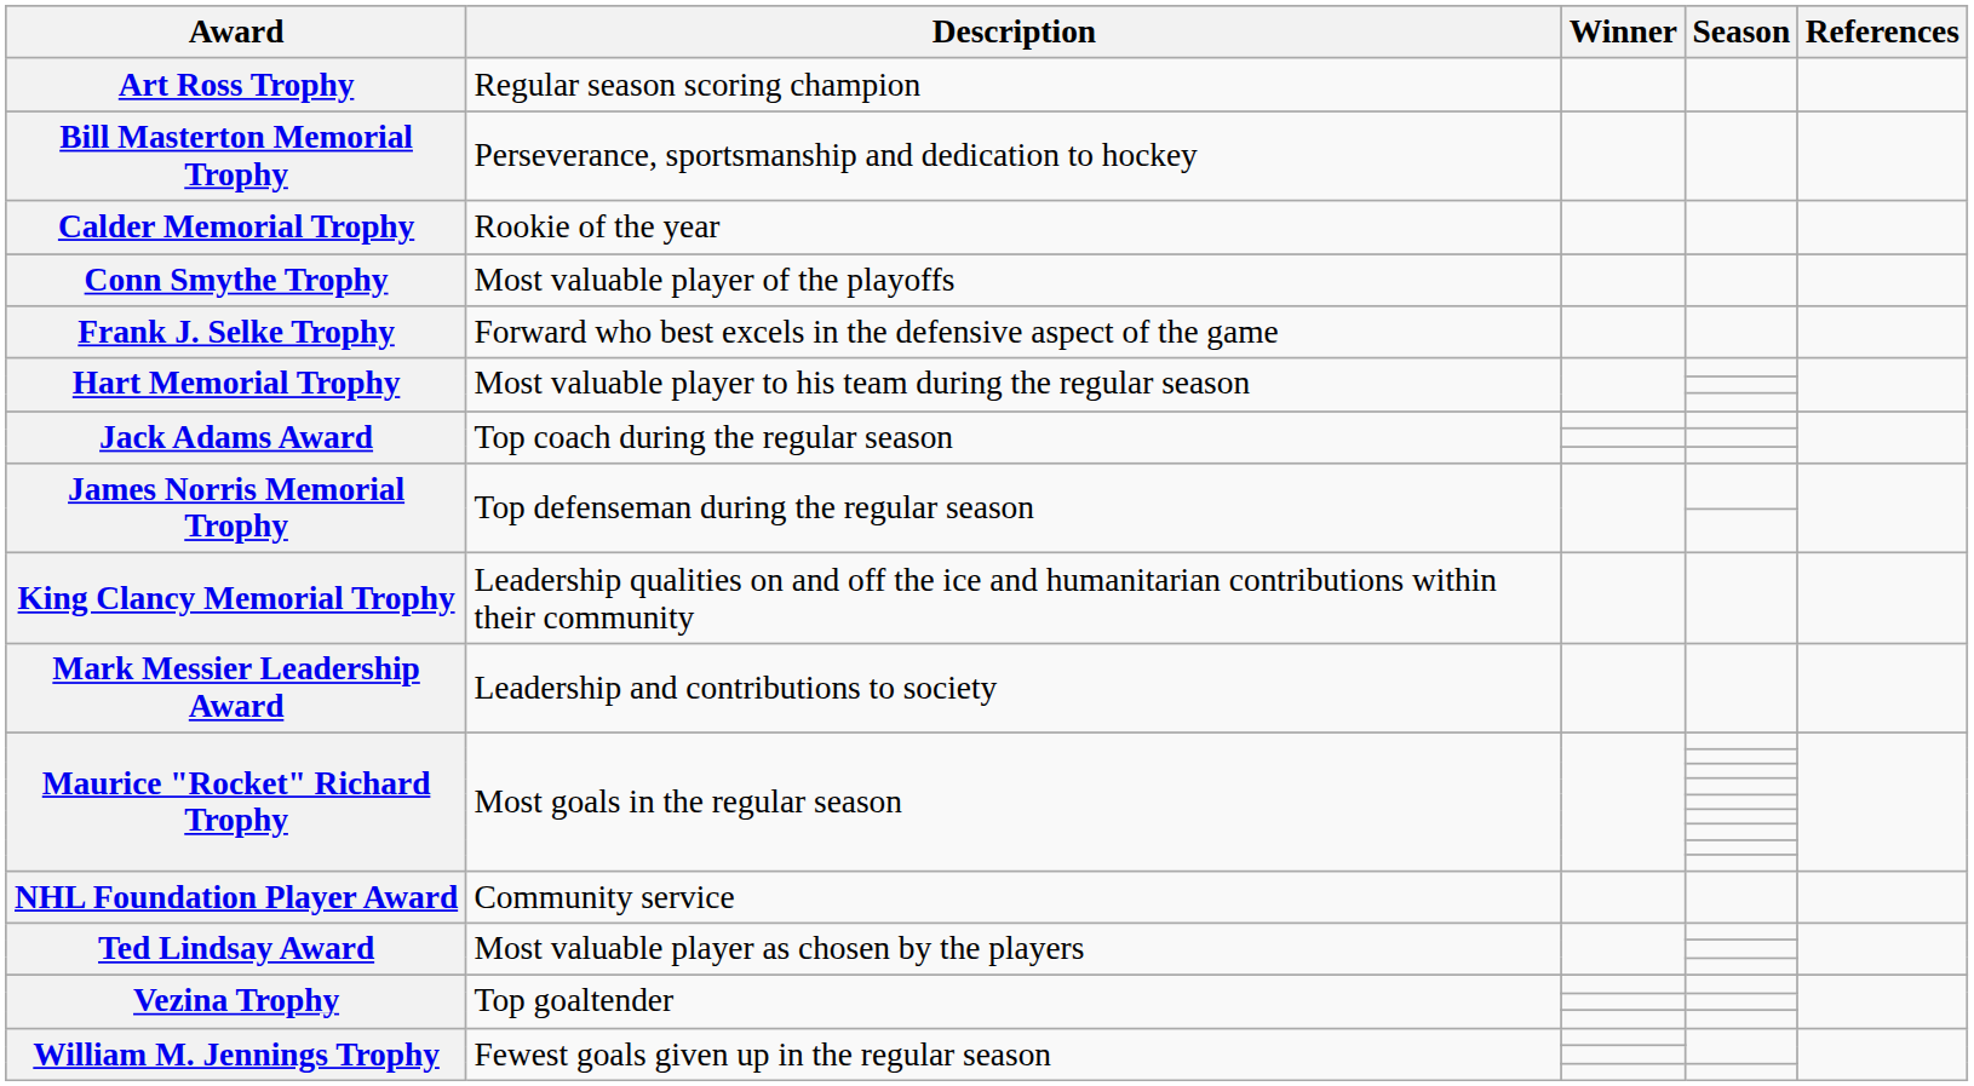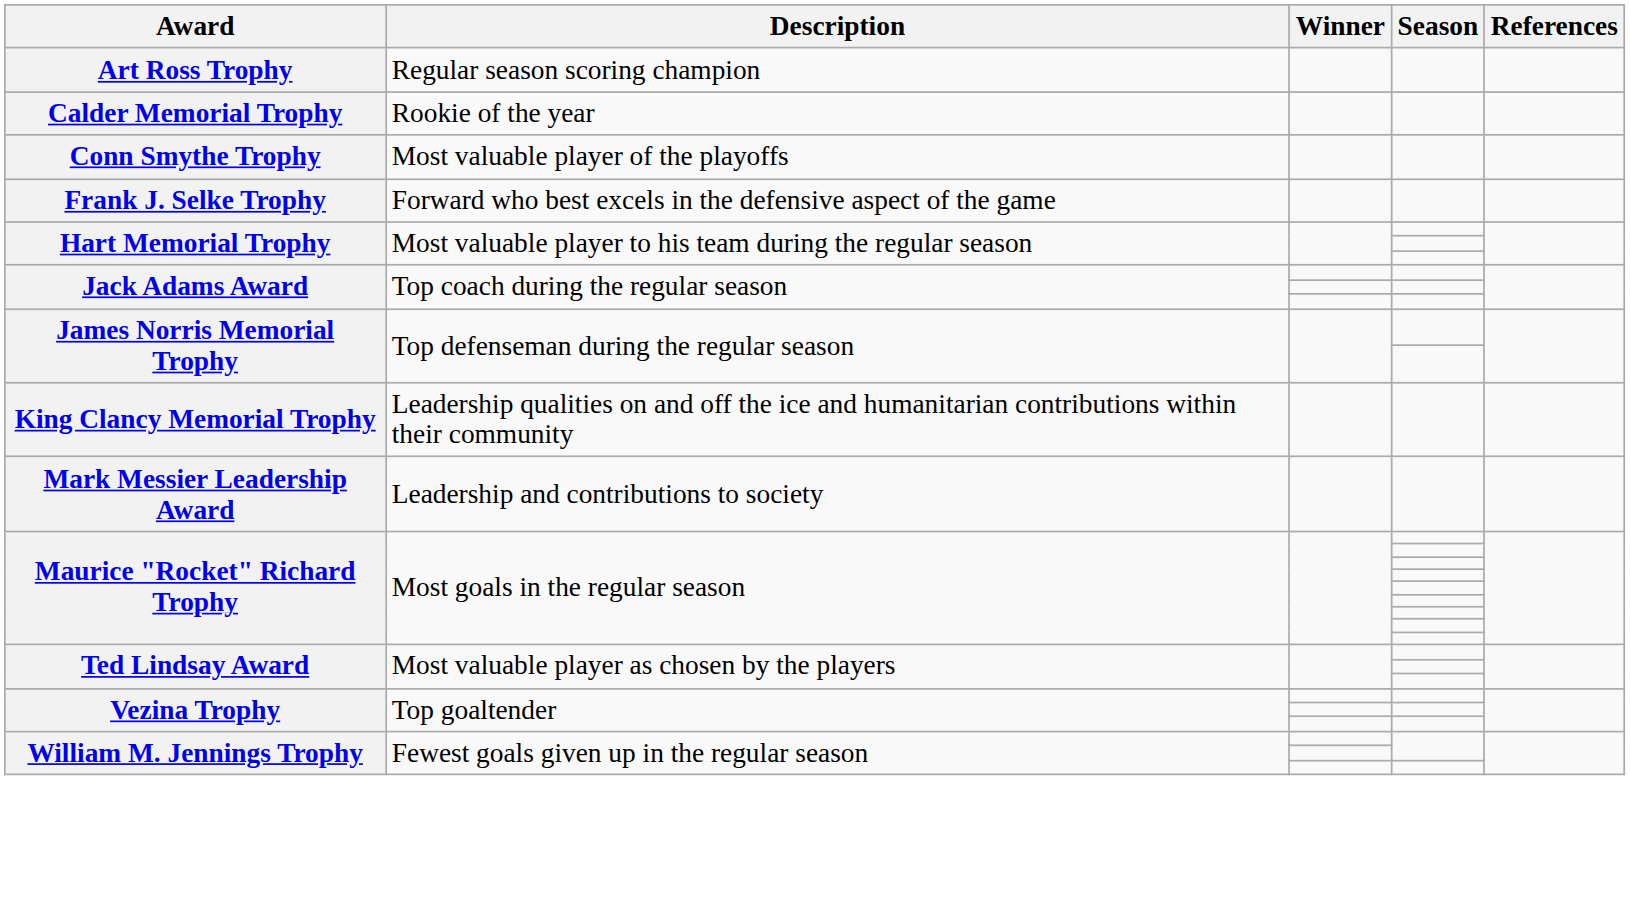- row: Bill Masterton Memorial Trophy | Perseverance, sportsmanship and dedication to hockey
- row: NHL Foundation Player Award | Community service
